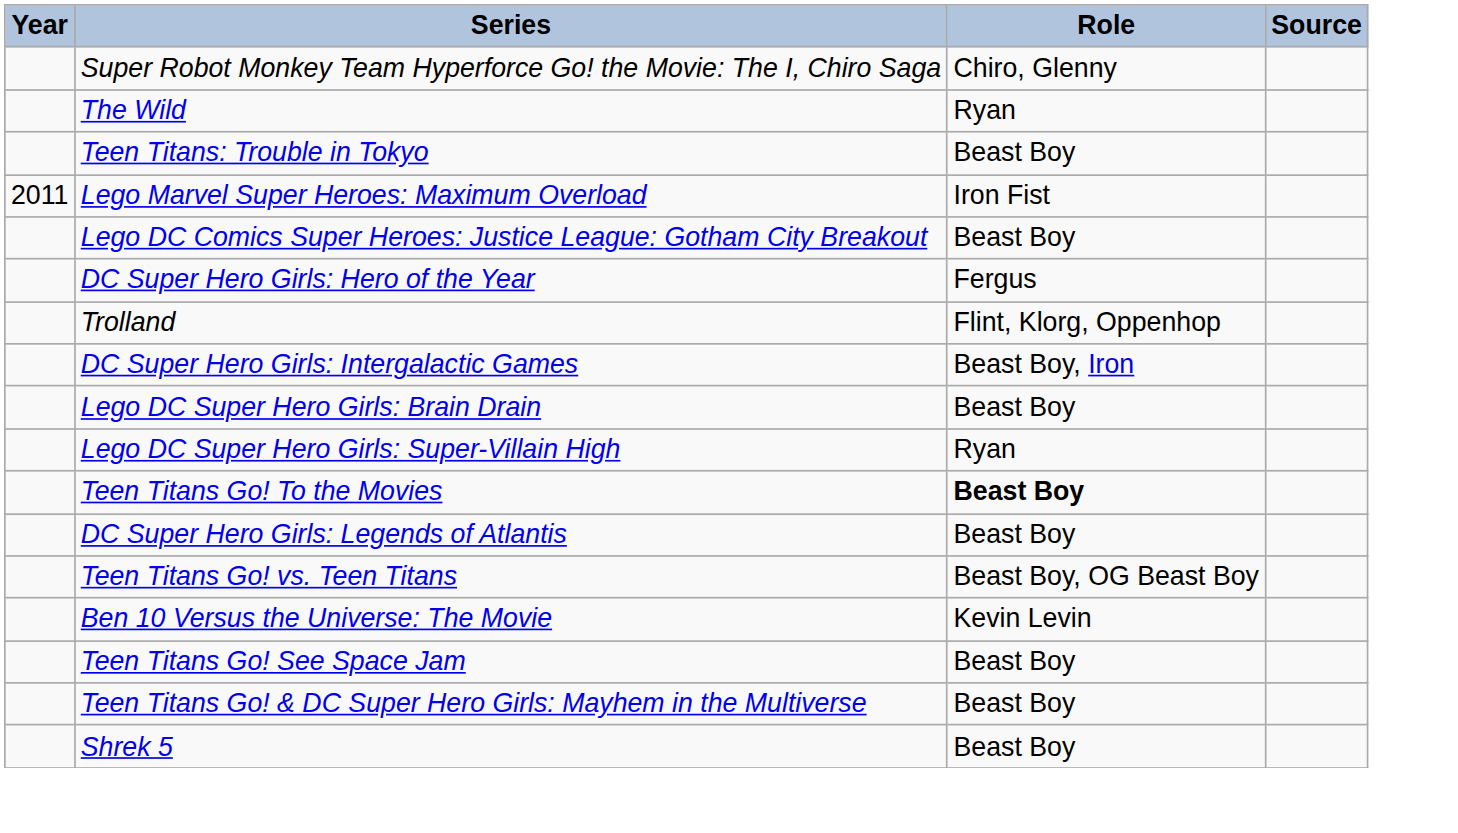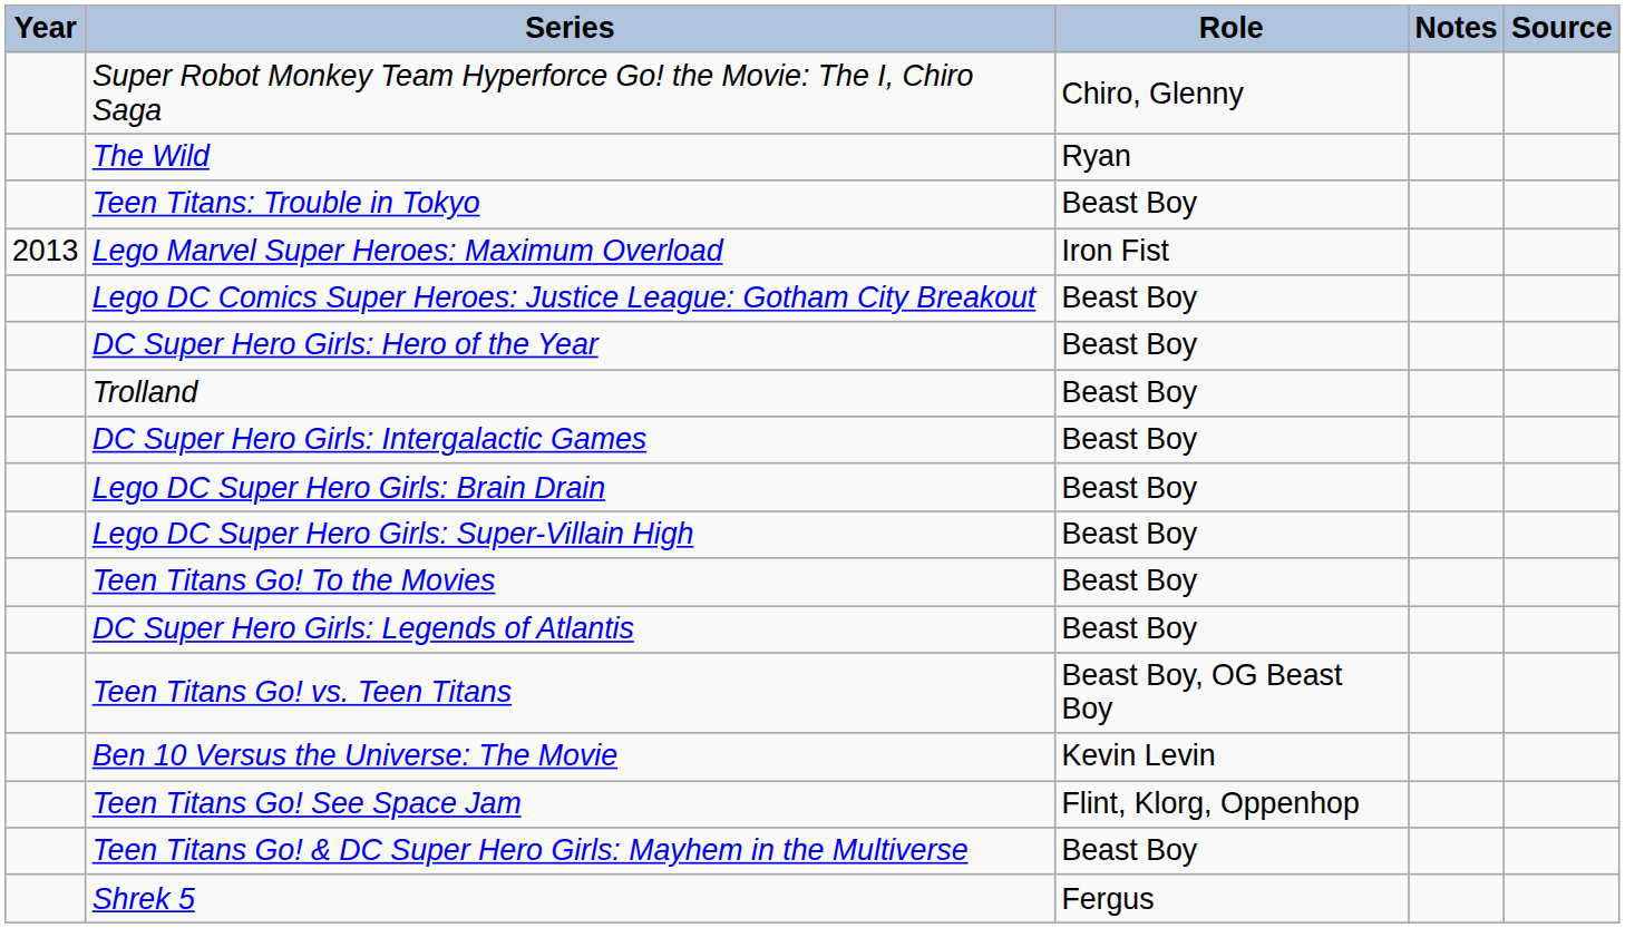+ column: Notes
Lego Marvel Super Heroes: Maximum Overload | Year: 2011 -> 2013
DC Super Hero Girls: Hero of the Year | Role: Fergus -> Beast Boy
Trolland | Role: Flint, Klorg, Oppenhop -> Beast Boy
DC Super Hero Girls: Intergalactic Games | Role: Beast Boy, Iron -> Beast Boy
Lego DC Super Hero Girls: Super-Villain High | Role: Ryan -> Beast Boy
Teen Titans Go! To the Movies | Role: bold -> normal
Teen Titans Go! See Space Jam | Role: Beast Boy -> Flint, Klorg, Oppenhop
Shrek 5 | Role: Beast Boy -> Fergus
